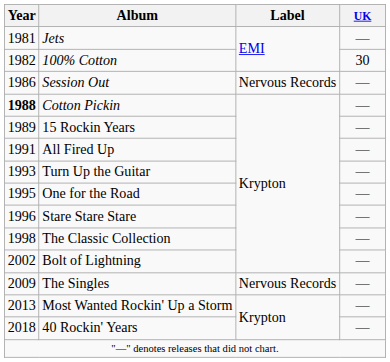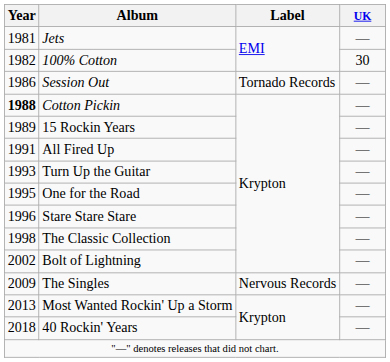Session Out | Label: Nervous Records -> Tornado Records
